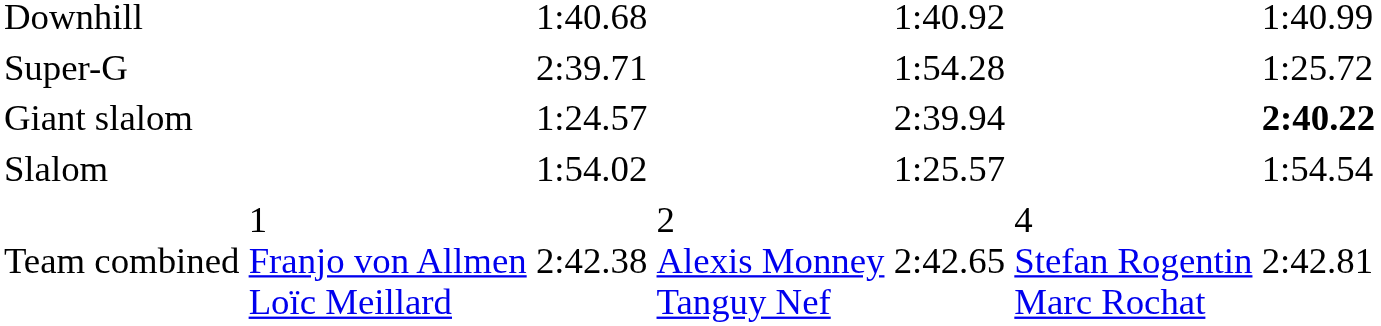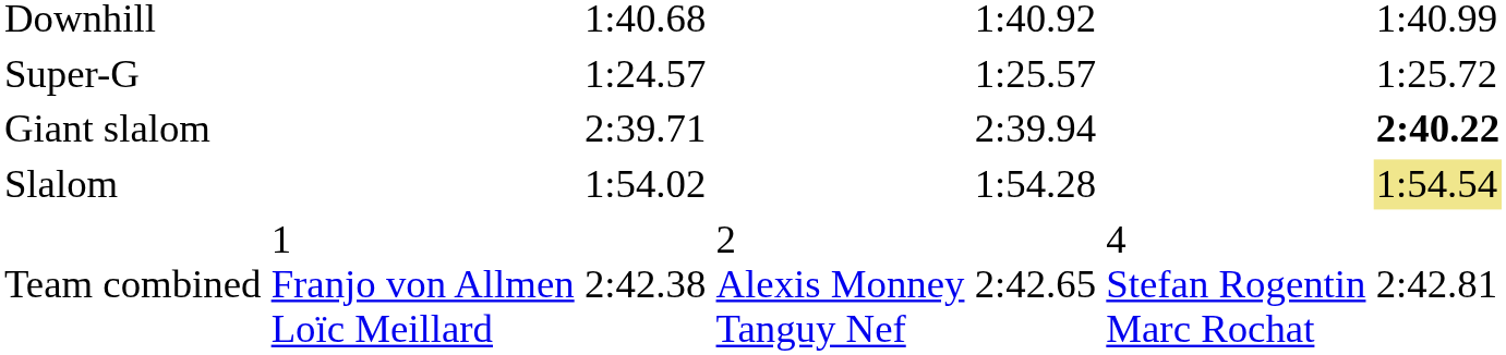Super-G | column 3: 2:39.71 -> 1:24.57
Super-G | column 5: 1:54.28 -> 1:25.57
Giant slalom | column 3: 1:24.57 -> 2:39.71
Slalom | column 5: 1:25.57 -> 1:54.28
Slalom | column 7: no background -> khaki background
